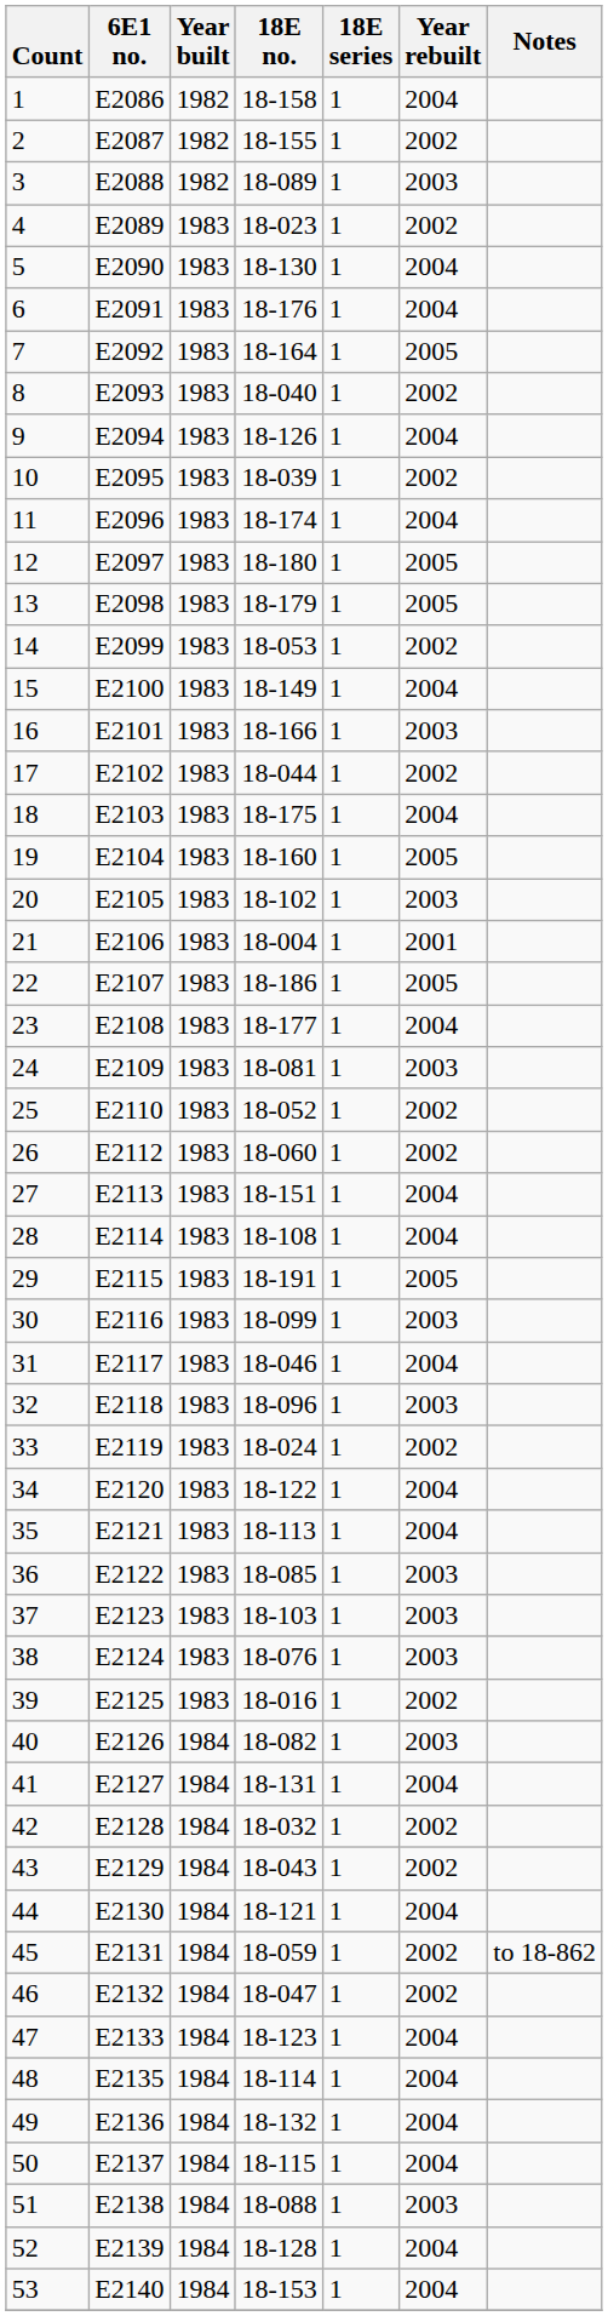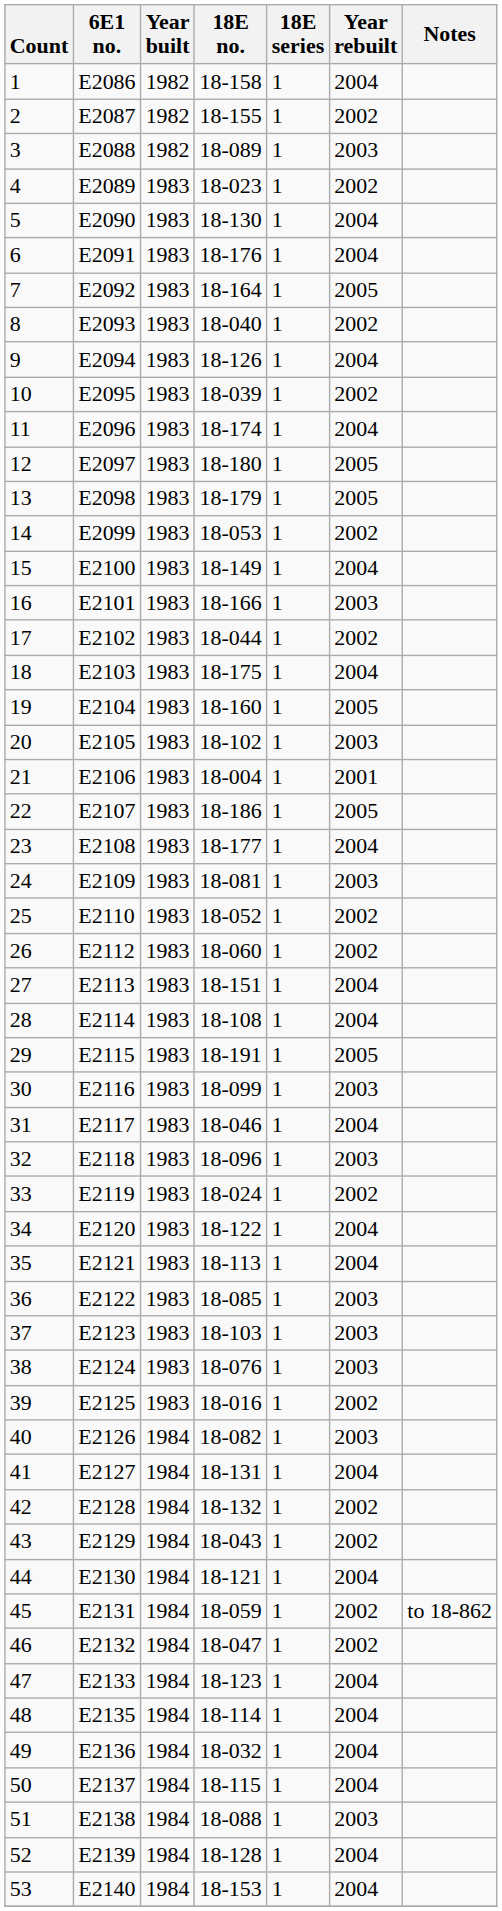42 | 18E no.: 18-032 -> 18-132
49 | 18E no.: 18-132 -> 18-032
